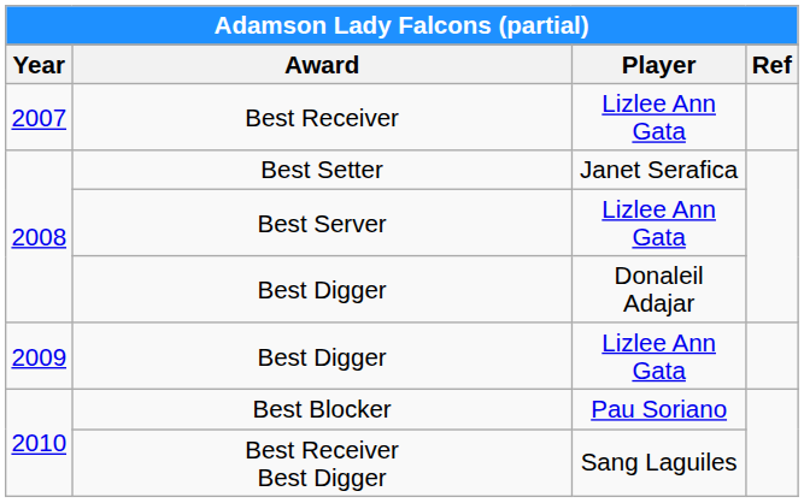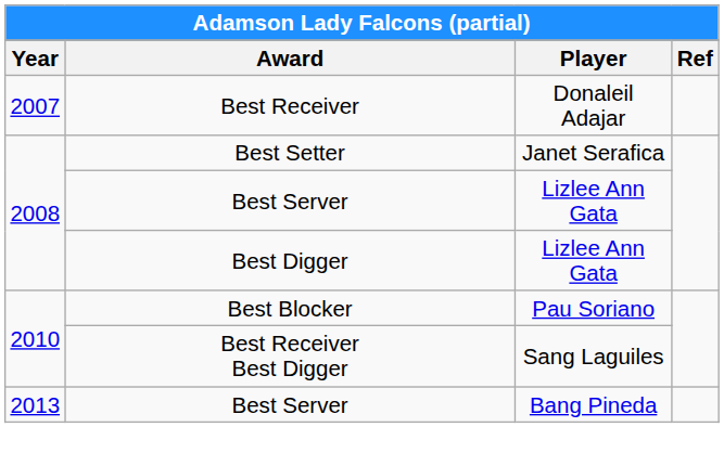Best Receiver | Player: Lizlee Ann Gata -> Donaleil Adajar
2008 / Best Digger | Player: Donaleil Adajar -> Lizlee Ann Gata
- row: 2009 | Best Digger | Lizlee Ann Gata
+ row: 2013 | Best Server | Bang Pineda
